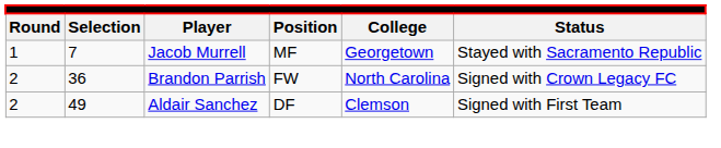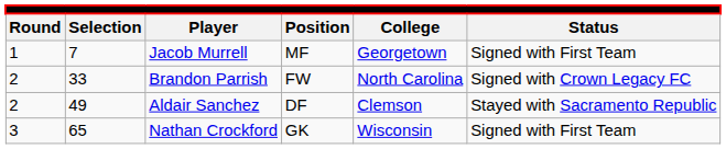Jacob Murrell | column 6: Stayed with Sacramento Republic -> Signed with First Team
Brandon Parrish | column 2: 36 -> 33
Aldair Sanchez | column 6: Signed with First Team -> Stayed with Sacramento Republic
+ row: 3 | 65 | Nathan Crockford | GK | Wisconsin | Signed with First Team
